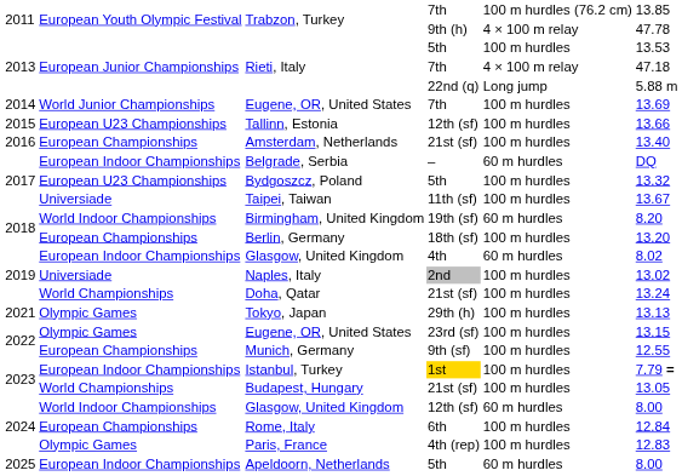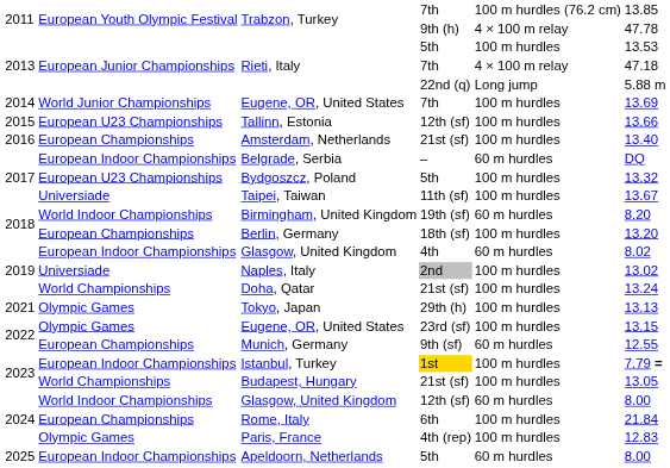Munich, Germany | column 5: 100 m hurdles -> 60 m hurdles
Rome, Italy | column 6: 12.84 -> 21.84
